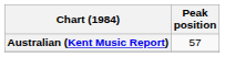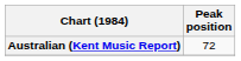Australian (Kent Music Report) | Peak position: 57 -> 72
